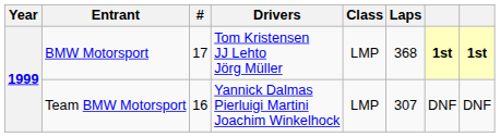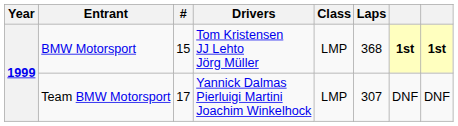BMW Motorsport | #: 17 -> 15
Team BMW Motorsport | #: 16 -> 17
